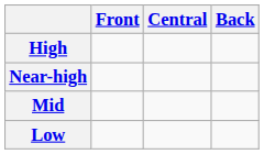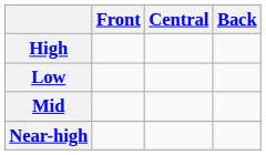rows swapped: Near-high <-> Low
